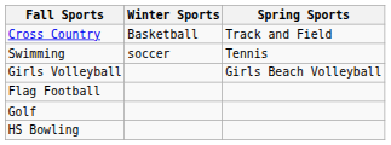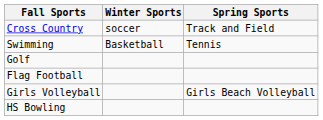Cross Country | Winter Sports: Basketball -> soccer
Swimming | Winter Sports: soccer -> Basketball
rows swapped: Girls Volleyball <-> Golf
